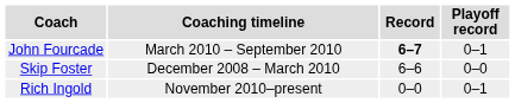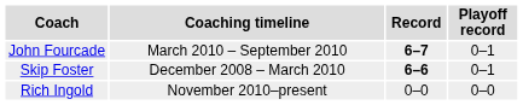Skip Foster | Record: normal -> bold
Skip Foster | Playoff record: 0–0 -> 0–1
Rich Ingold | Playoff record: 0–1 -> 0–0
